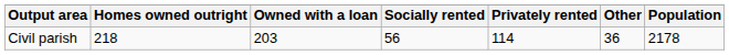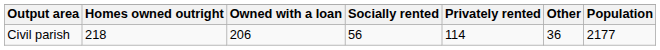Civil parish | Owned with a loan: 203 -> 206
Civil parish | Population: 2178 -> 2177
